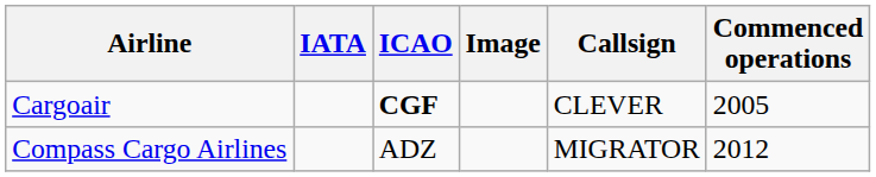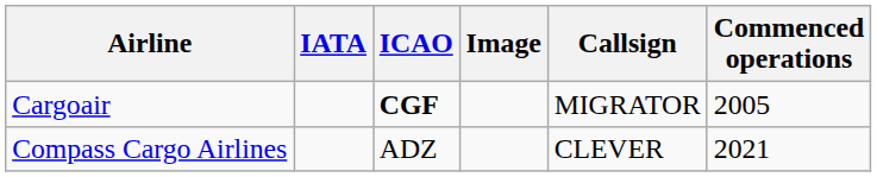Cargoair | Callsign: CLEVER -> MIGRATOR
Compass Cargo Airlines | Callsign: MIGRATOR -> CLEVER
Compass Cargo Airlines | Commenced operations: 2012 -> 2021
